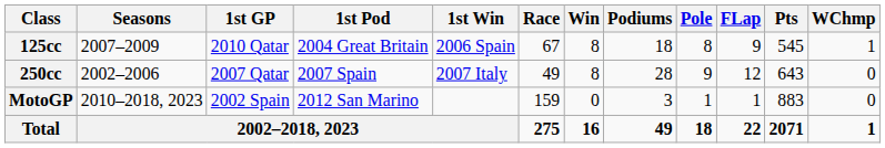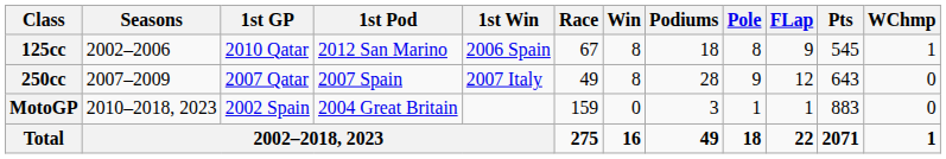125cc | Seasons: 2007–2009 -> 2002–2006
125cc | 1st Pod: 2004 Great Britain -> 2012 San Marino
250cc | Seasons: 2002–2006 -> 2007–2009
MotoGP | 1st Pod: 2012 San Marino -> 2004 Great Britain
